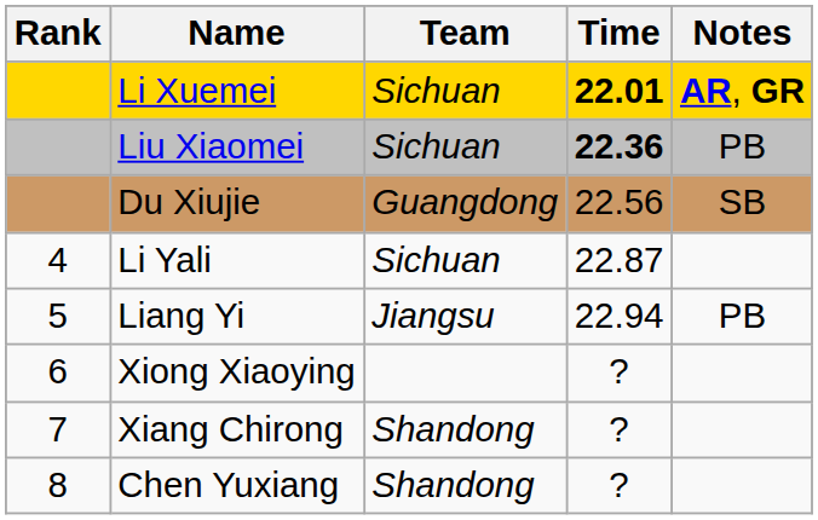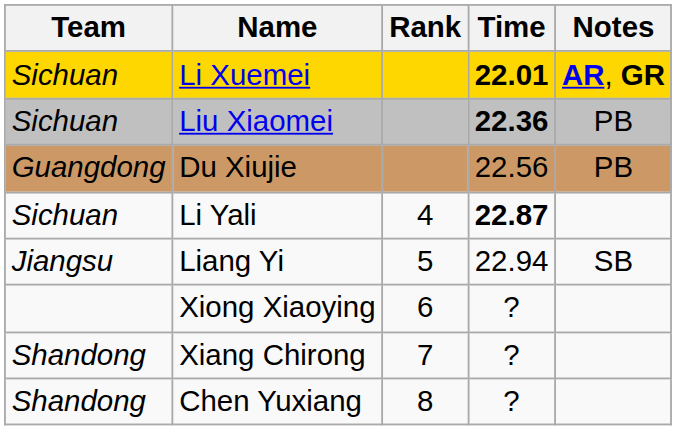columns swapped: Rank <-> Team
Du Xiujie | Notes: SB -> PB
Li Yali | Time: normal -> bold
Liang Yi | Notes: PB -> SB
